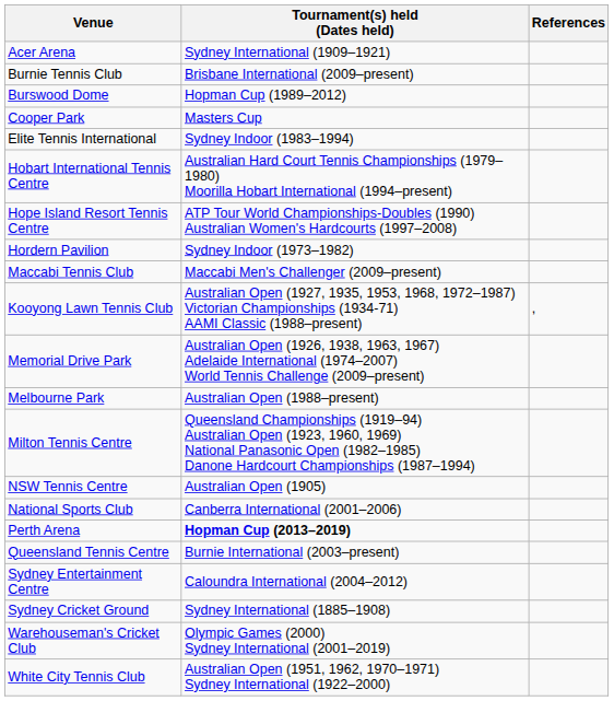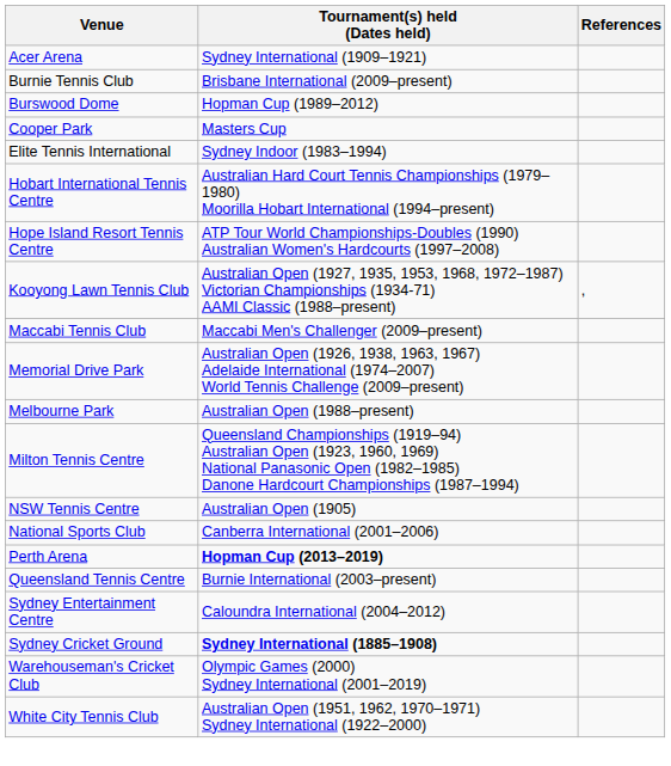- row: Hordern Pavilion | Sydney Indoor (1973–1982)
rows swapped: Kooyong Lawn Tennis Club <-> Maccabi Tennis Club
Sydney Cricket Ground | Tournament(s) held (Dates held): normal -> bold
